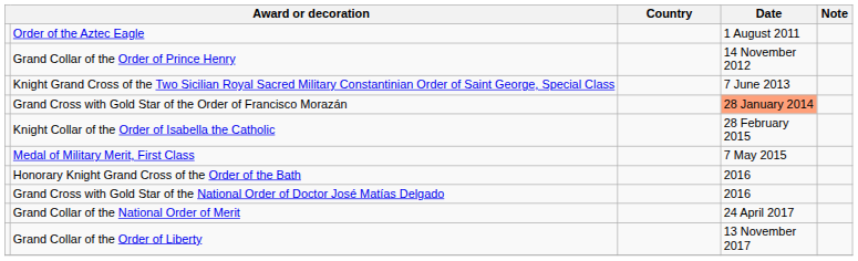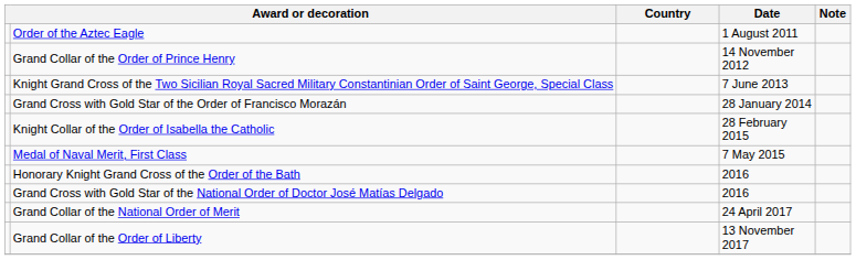Grand Cross with Gold Star of the Order of Francisco Morazán | Date: lightsalmon background -> no background
- row: Medal of Military Merit, First Class | 7 May 2015
+ row: Medal of Naval Merit, First Class | 7 May 2015
